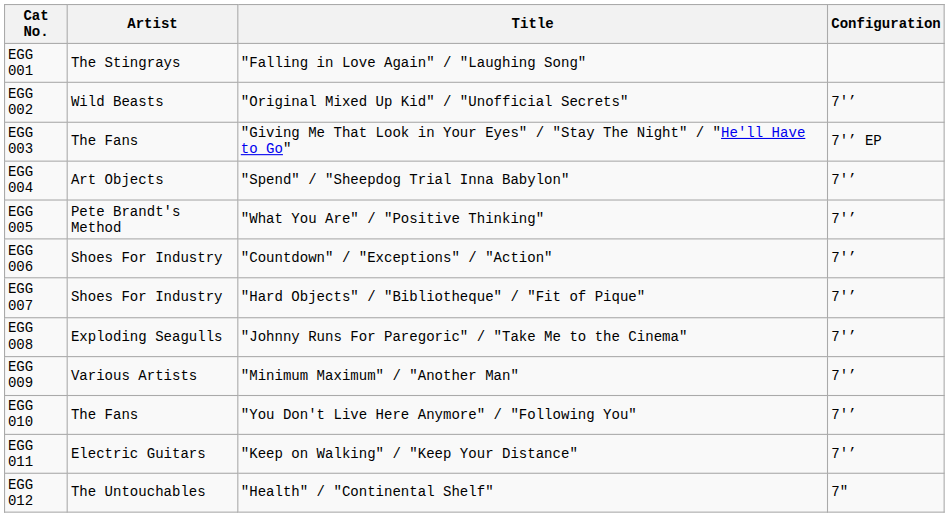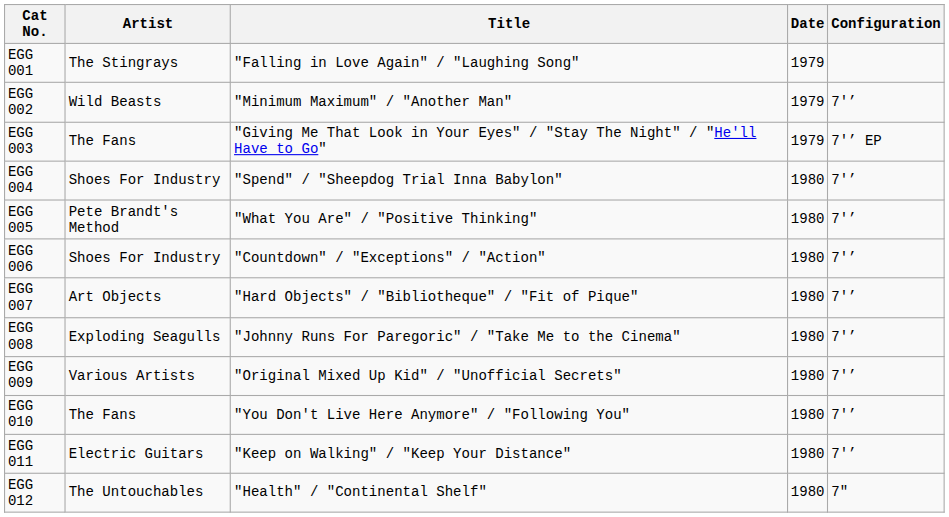+ column: Date | 1979 | 1979 | 1979 | 1980 | 1980 | 1980 | 1980 | 1980 | 1980 | 1980 | 1980 | 1980
EGG 002 | Title: "Original Mixed Up Kid" / "Unofficial Secrets" -> "Minimum Maximum" / "Another Man"
EGG 004 | Artist: Art Objects -> Shoes For Industry
EGG 007 | Artist: Shoes For Industry -> Art Objects
EGG 009 | Title: "Minimum Maximum" / "Another Man" -> "Original Mixed Up Kid" / "Unofficial Secrets"
